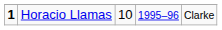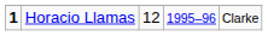Horacio Llamas | column 3: 10 -> 12
